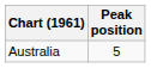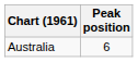Australia | Peak position: 5 -> 6
